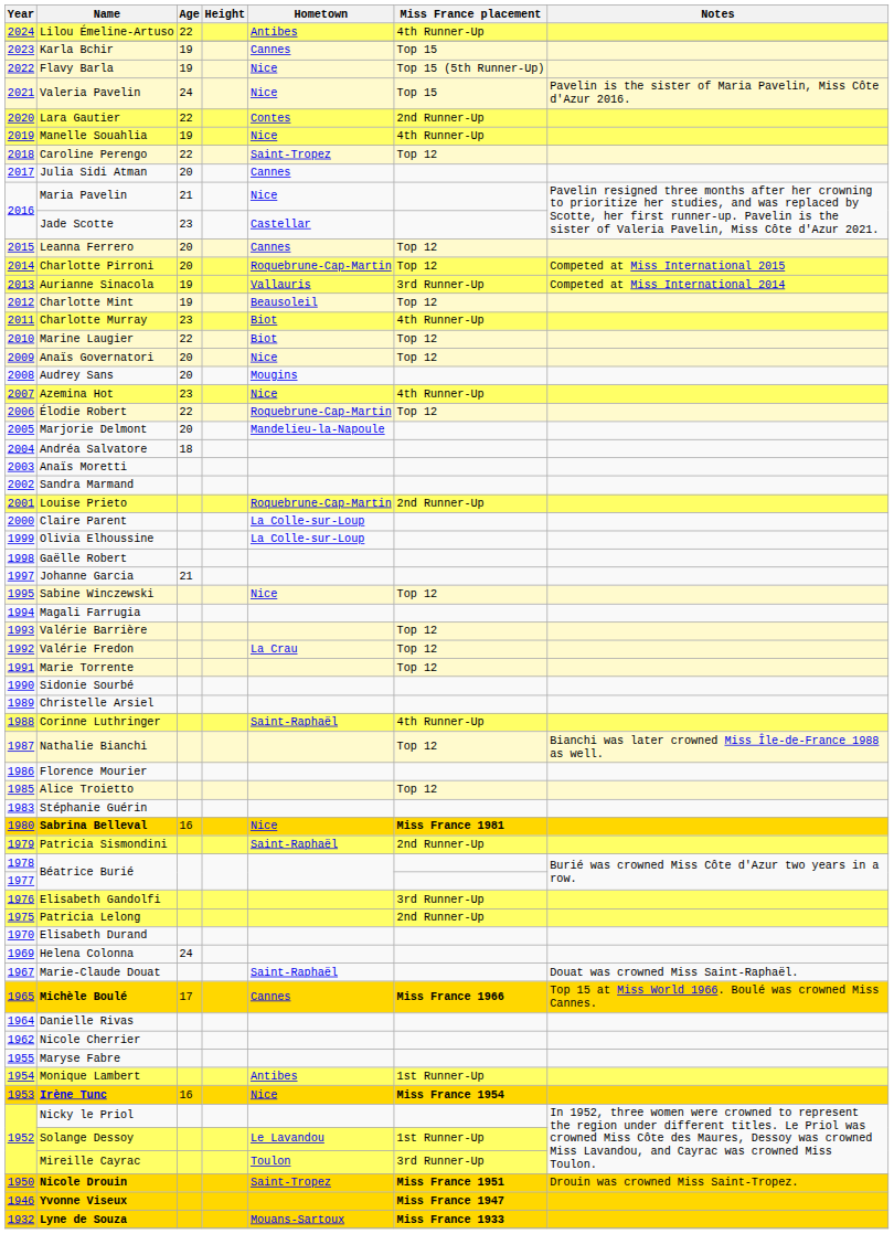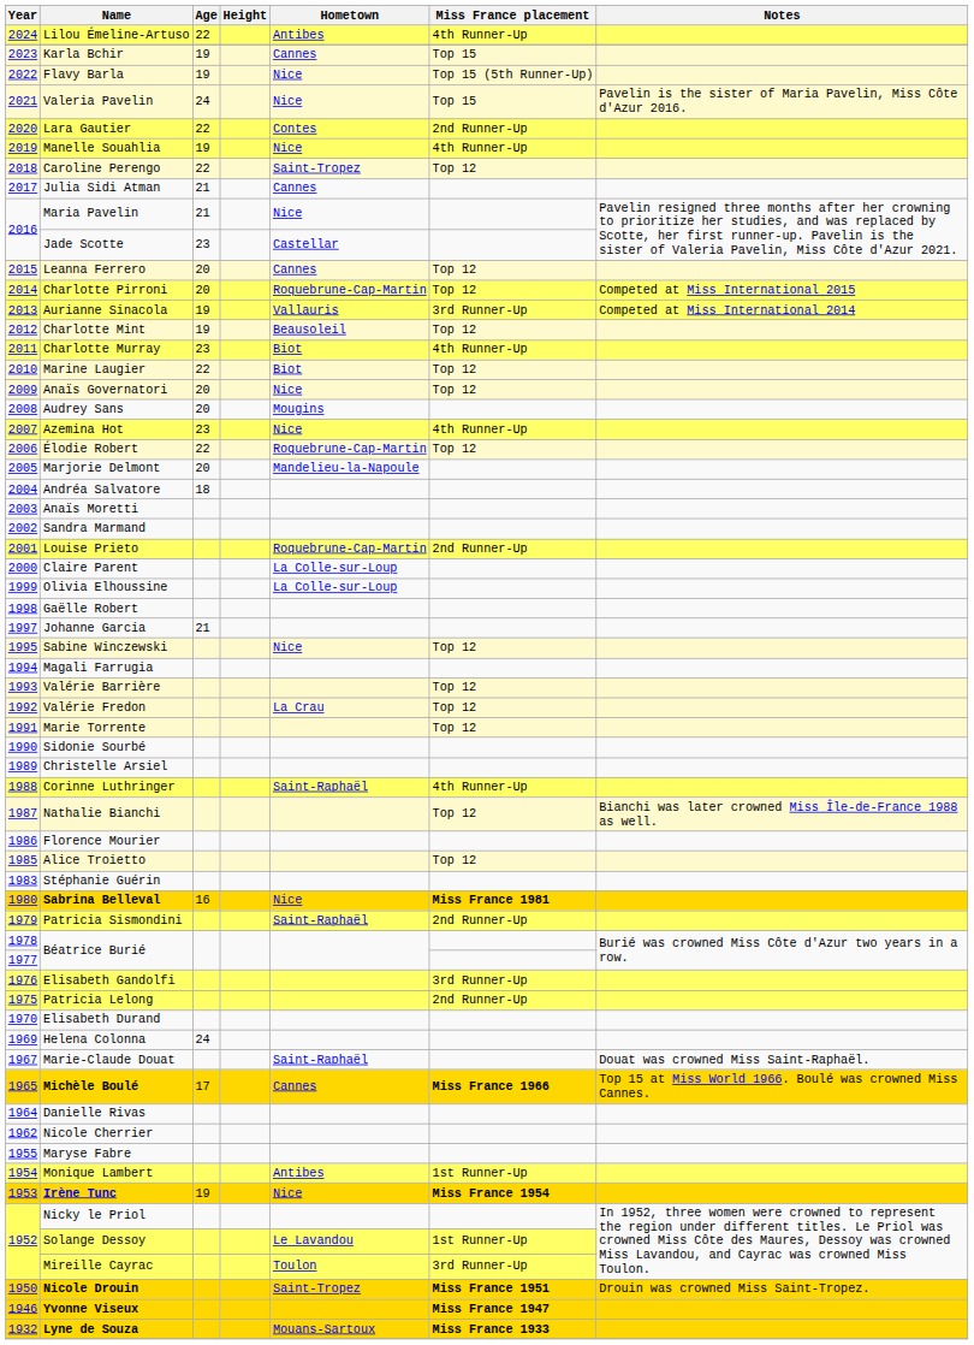Julia Sidi Atman | Age: 20 -> 21
Irène Tunc | Age: 16 -> 19
